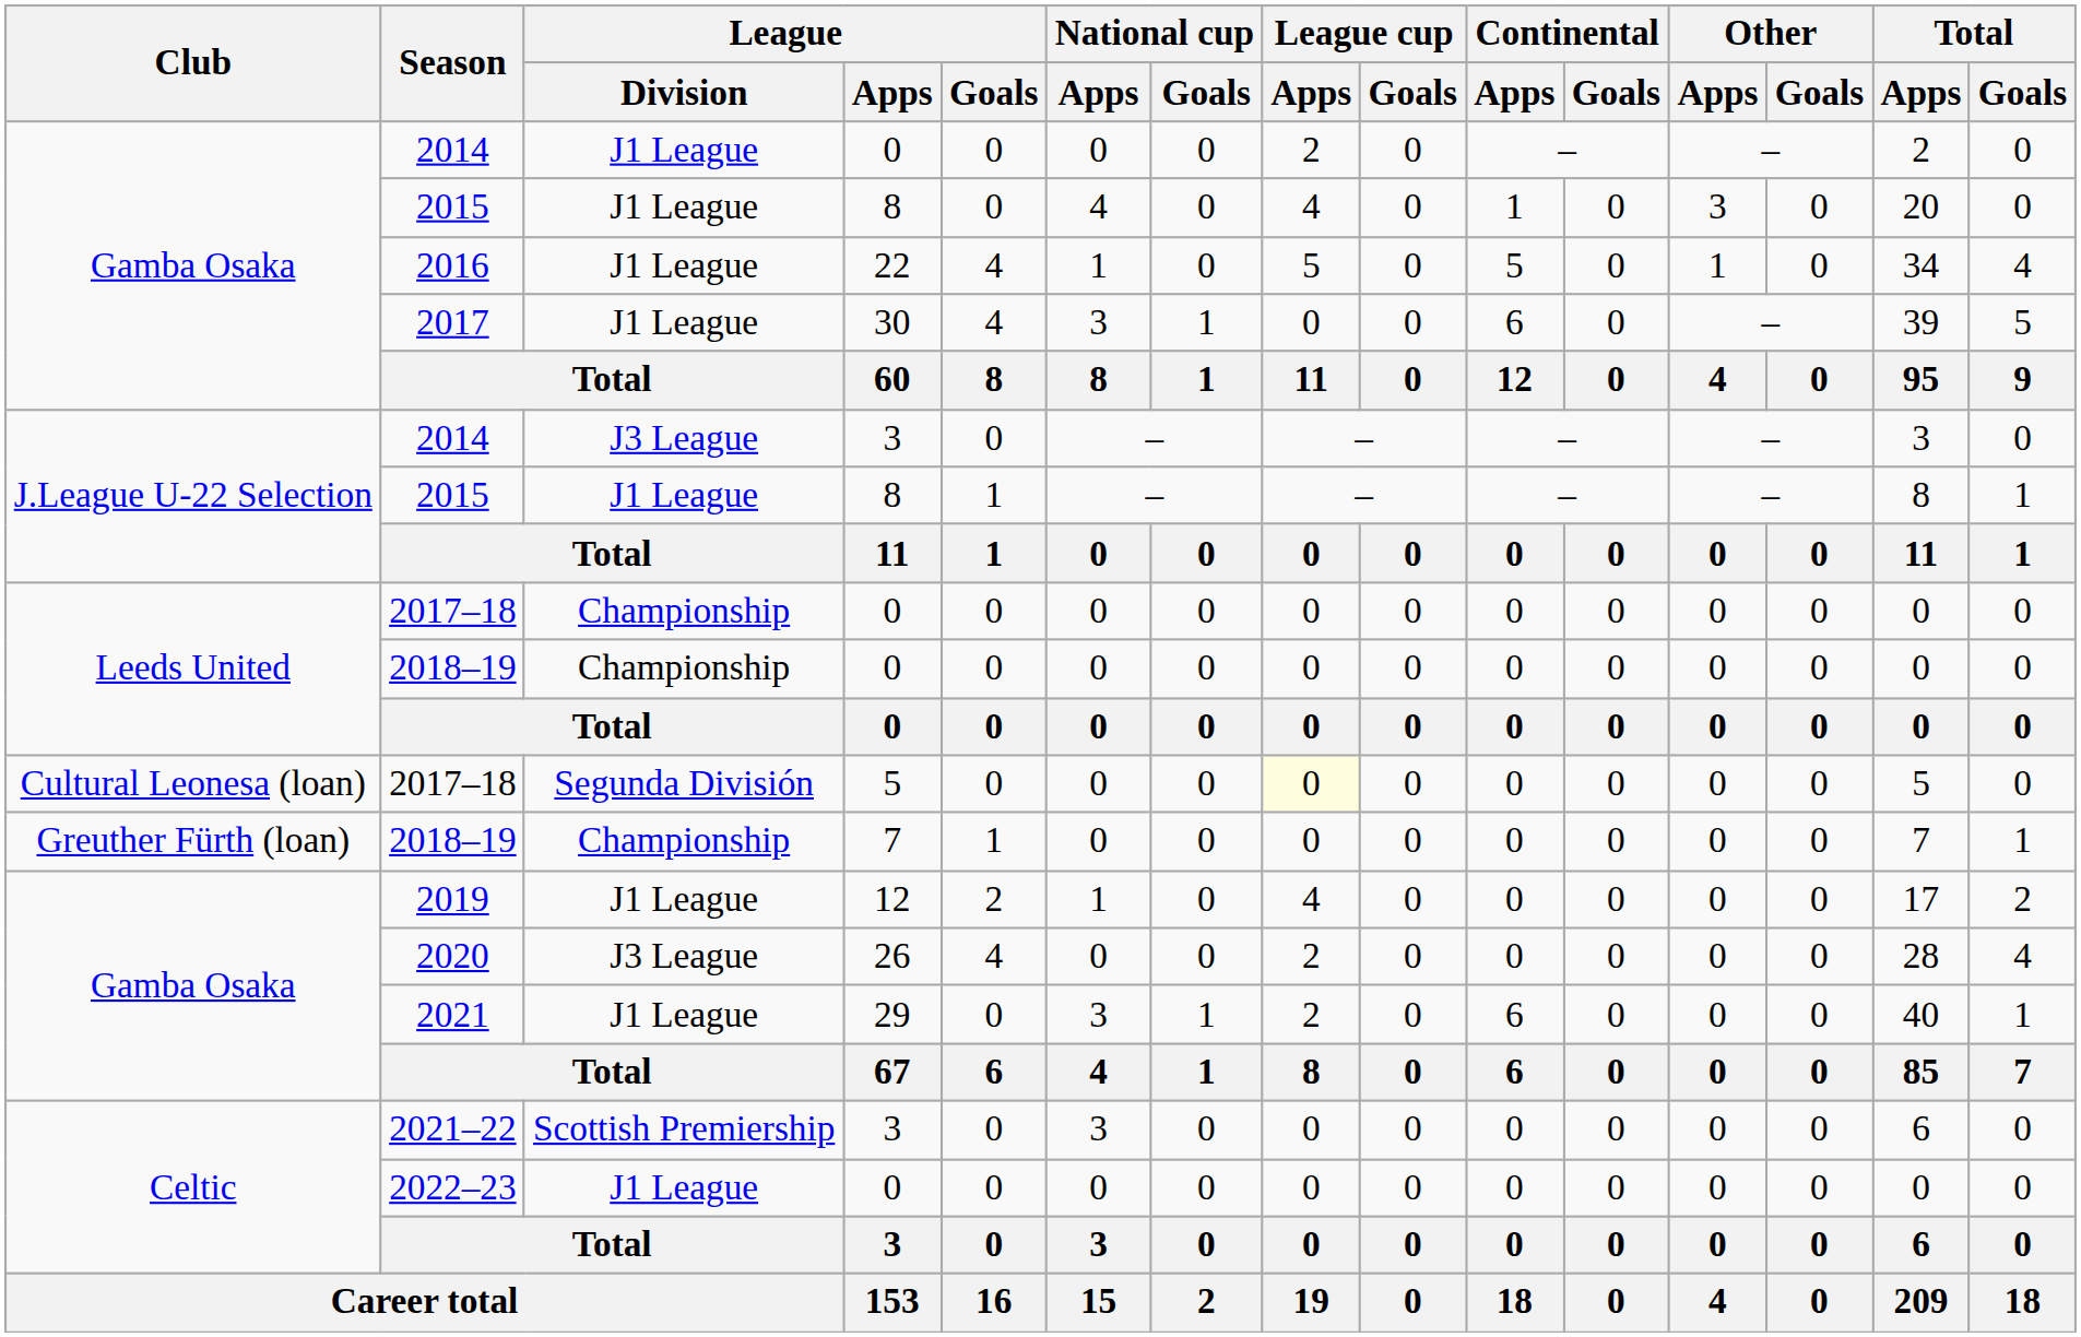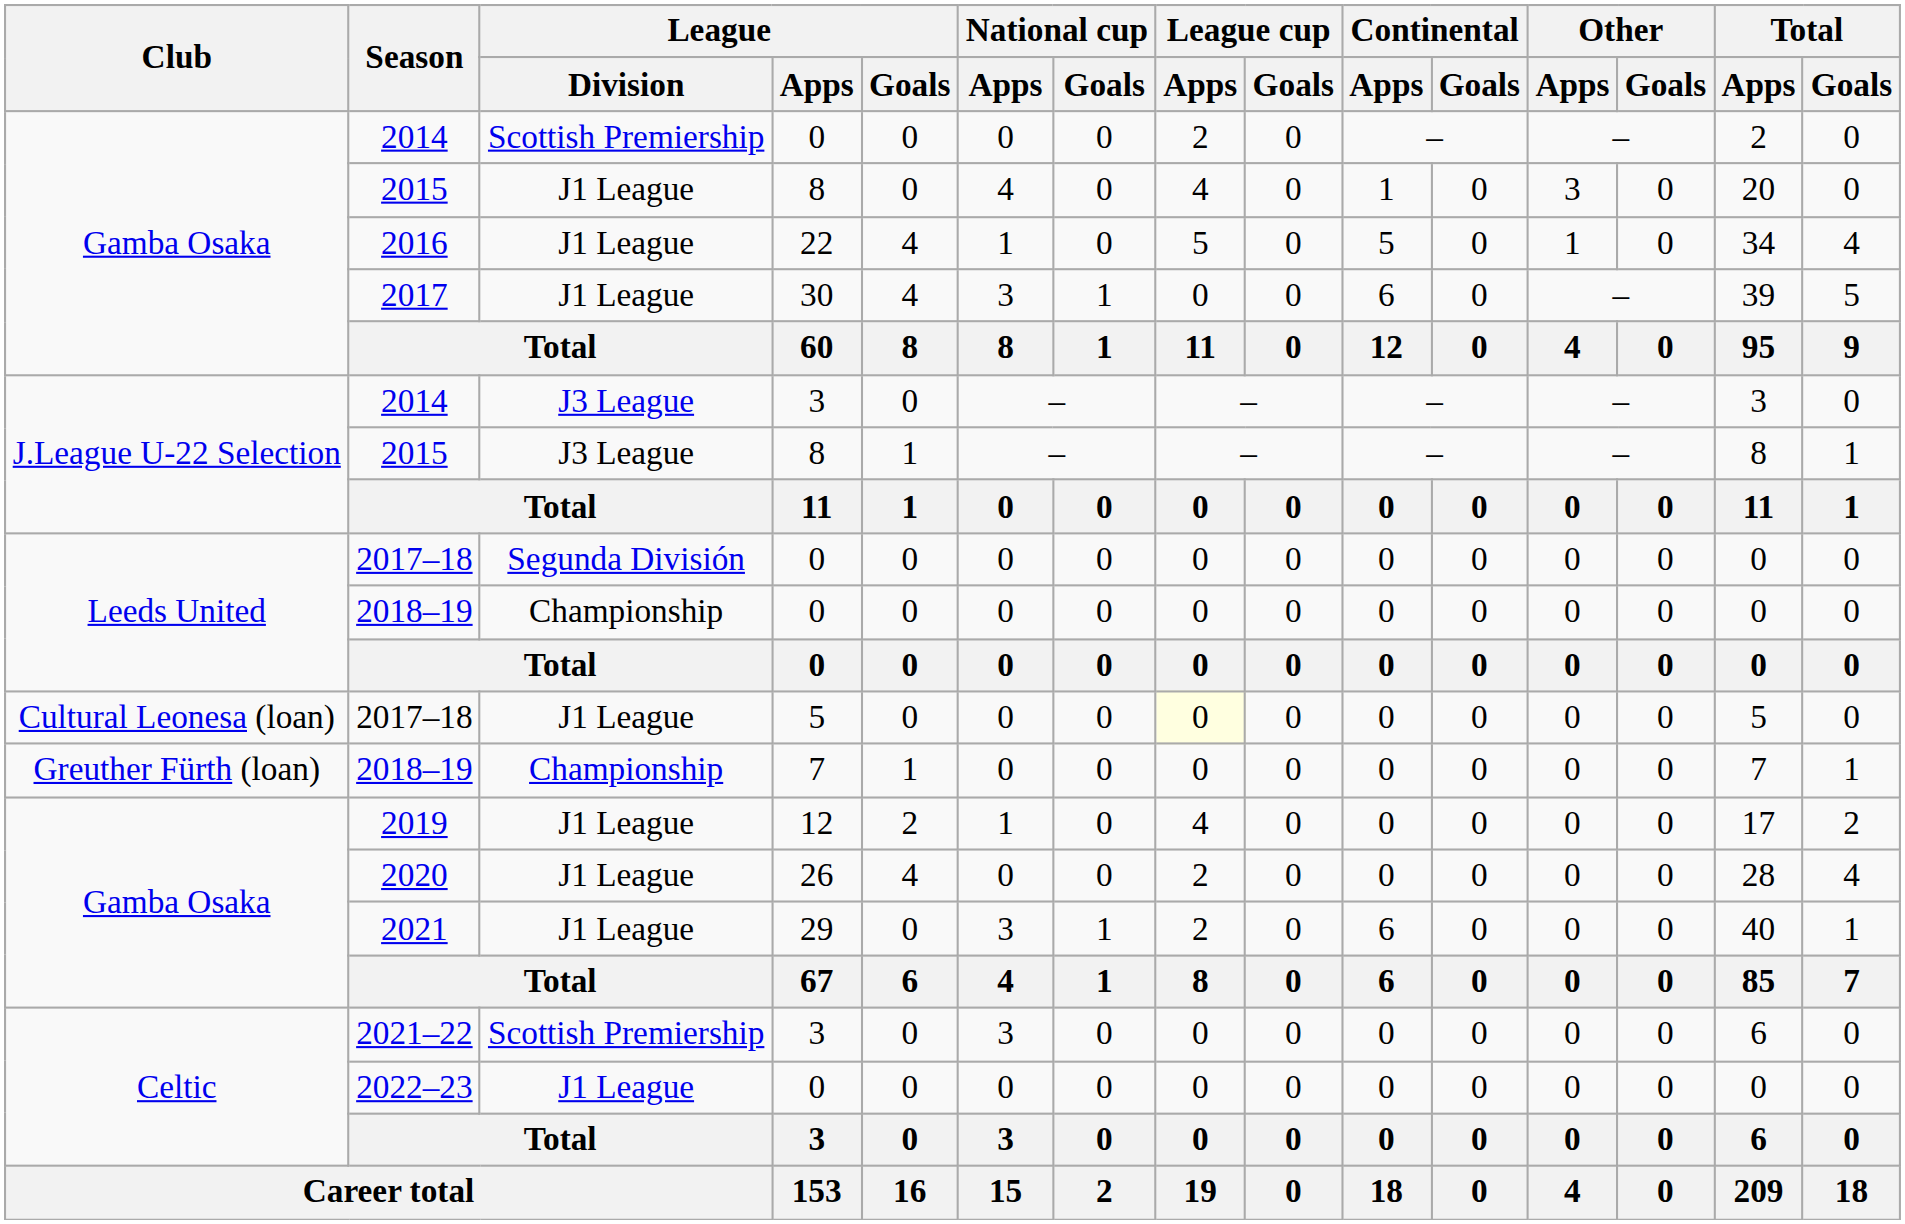Gamba Osaka / 2014 | League / Division: J1 League -> Scottish Premiership
J.League U-22 Selection / 2015 | League / Division: J1 League -> J3 League
Leeds United / 2017–18 | League / Division: Championship -> Segunda División
Cultural Leonesa (loan) / 2017–18 | League / Division: Segunda División -> J1 League
2020 | League / Division: J3 League -> J1 League
